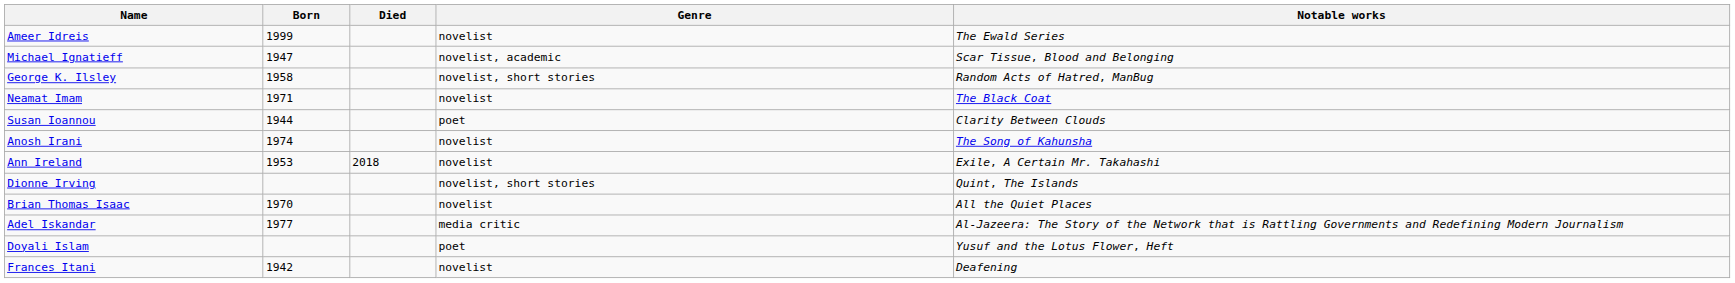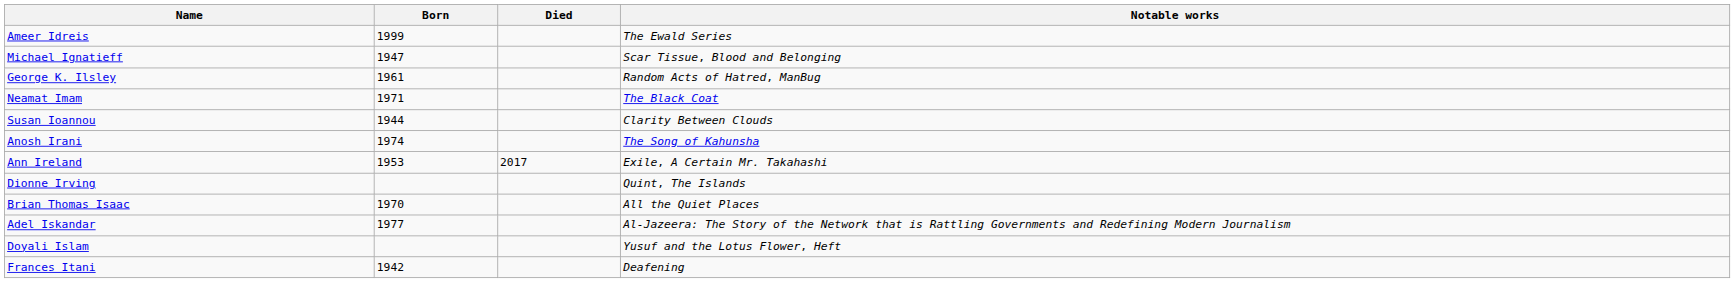- column: Genre | novelist | novelist, academic | novelist, short stories | novelist | poet | novelist | novelist | novelist, short stories | novelist | media critic | poet | novelist
George K. Ilsley | Born: 1958 -> 1961
Ann Ireland | Died: 2018 -> 2017
